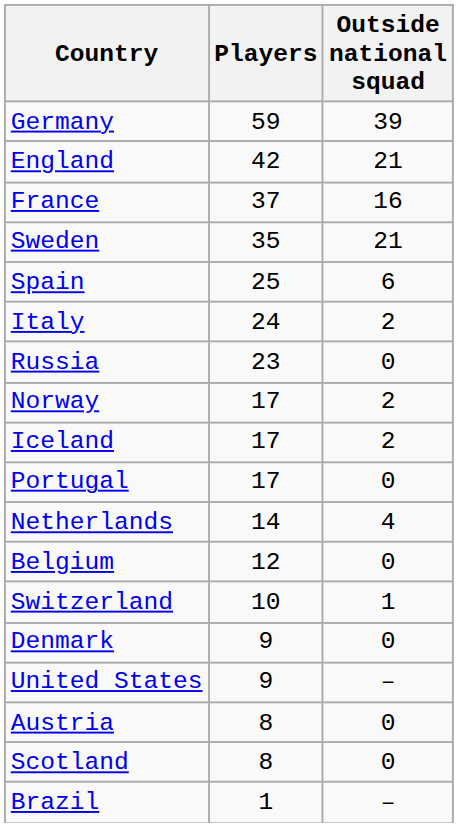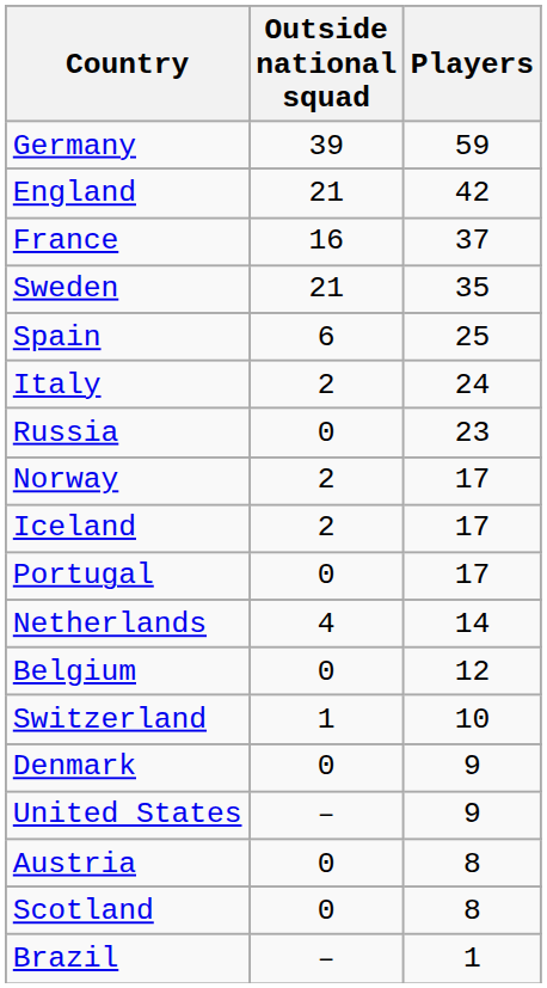columns swapped: Players <-> Outside national squad
